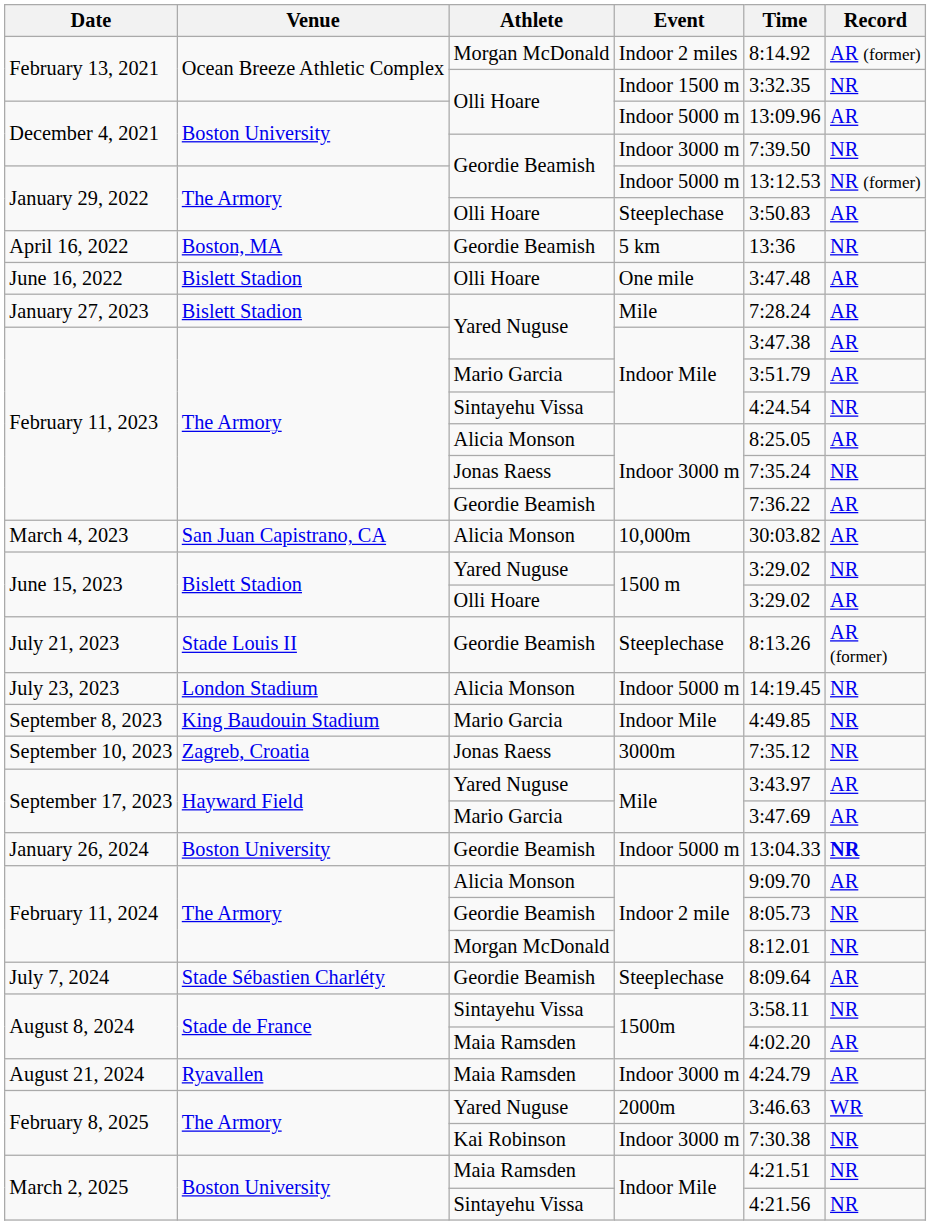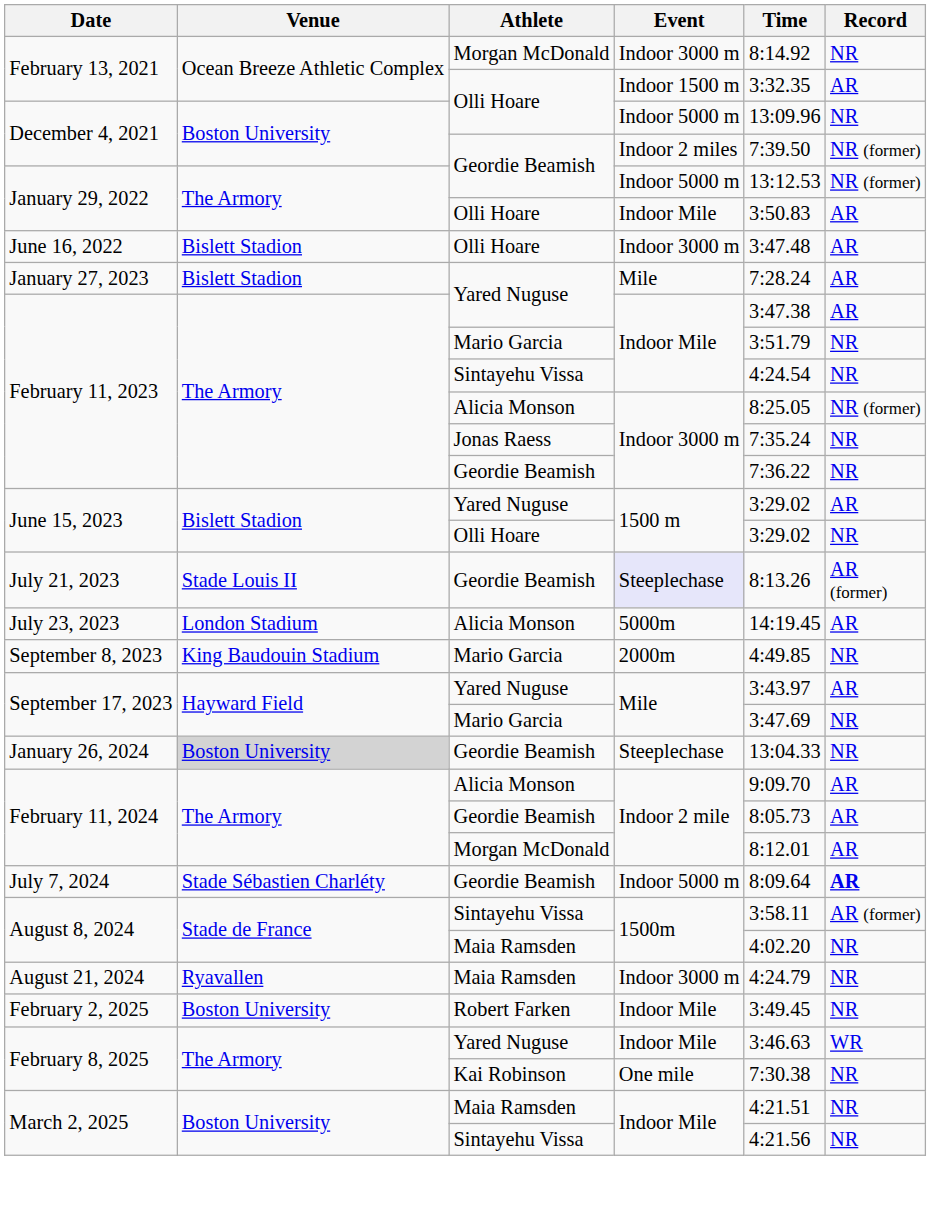February 13, 2021 / Morgan McDonald | Event: Indoor 2 miles -> Indoor 3000 m
February 13, 2021 / Morgan McDonald | Record: AR (former) -> NR
February 13, 2021 / Olli Hoare | Record: NR -> AR
December 4, 2021 / Olli Hoare | Record: AR -> NR
December 4, 2021 / Geordie Beamish | Event: Indoor 3000 m -> Indoor 2 miles
December 4, 2021 / Geordie Beamish | Record: NR -> NR (former)
January 29, 2022 / Olli Hoare | Event: Steeplechase -> Indoor Mile
- row: April 16, 2022 | Boston, MA | Geordie Beamish | 5 km | 13:36 | NR
June 16, 2022 | Event: One mile -> Indoor 3000 m
February 11, 2023 / Mario Garcia | Record: AR -> NR
February 11, 2023 / Alicia Monson | Record: AR -> NR (former)
February 11, 2023 / Geordie Beamish | Record: AR -> NR
- row: March 4, 2023 | San Juan Capistrano, CA | Alicia Monson | 10,000m | 30:03.82 | AR
June 15, 2023 / Yared Nuguse | Record: NR -> AR
June 15, 2023 / Olli Hoare | Record: AR -> NR
July 21, 2023 | Event: no background -> lavender background
July 23, 2023 | Event: Indoor 5000 m -> 5000m
July 23, 2023 | Record: NR -> AR
September 8, 2023 | Event: Indoor Mile -> 2000m
- row: September 10, 2023 | Zagreb, Croatia | Jonas Raess | 3000m | 7:35.12 | NR
September 17, 2023 / Mario Garcia | Record: AR -> NR
January 26, 2024 | Venue: no background -> lightgrey background
January 26, 2024 | Event: Indoor 5000 m -> Steeplechase
January 26, 2024 | Record: bold -> normal
February 11, 2024 / Geordie Beamish | Record: NR -> AR
February 11, 2024 / Morgan McDonald | Record: NR -> AR
July 7, 2024 | Event: Steeplechase -> Indoor 5000 m
July 7, 2024 | Record: normal -> bold
August 8, 2024 / Sintayehu Vissa | Record: NR -> AR (former)
August 8, 2024 / Maia Ramsden | Record: AR -> NR
August 21, 2024 | Record: AR -> NR
+ row: February 2, 2025 | Boston University | Robert Farken | Indoor Mile | 3:49.45 | NR
February 8, 2025 / Yared Nuguse | Event: 2000m -> Indoor Mile
February 8, 2025 / Kai Robinson | Event: Indoor 3000 m -> One mile
